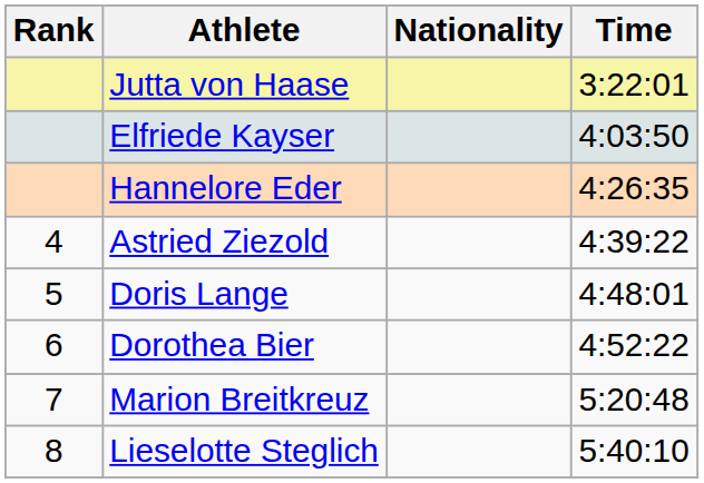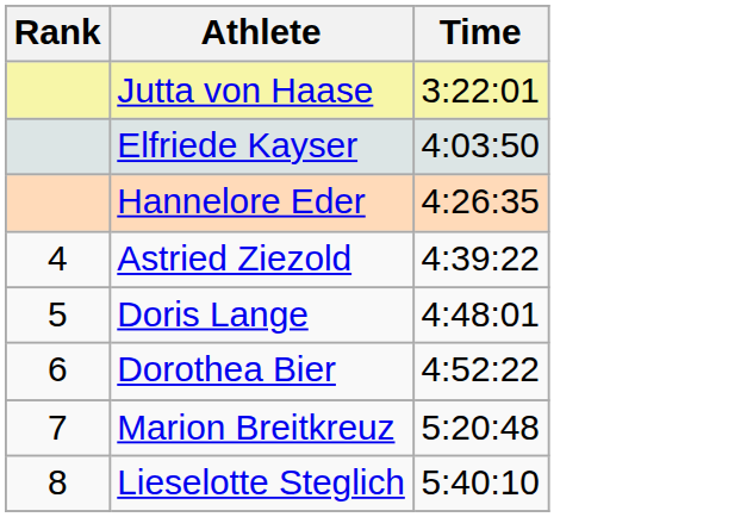- column: Nationality
